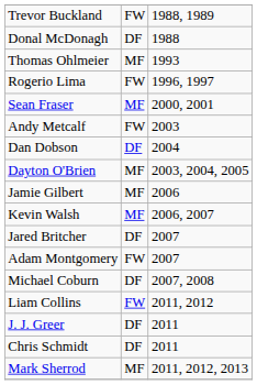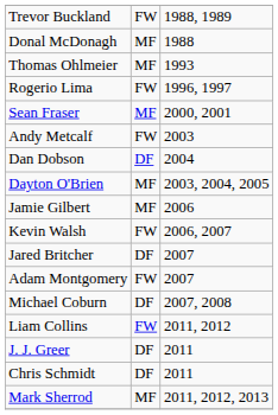Donal McDonagh | column 2: DF -> MF
Kevin Walsh | column 2: MF -> FW
